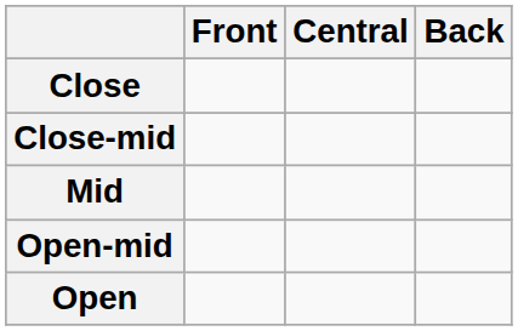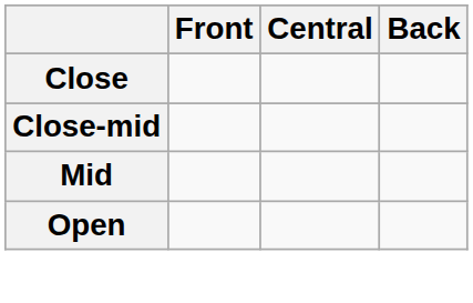- row: Open-mid
